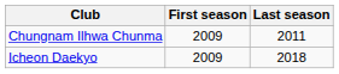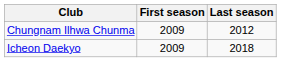Chungnam Ilhwa Chunma | Last season: 2011 -> 2012
